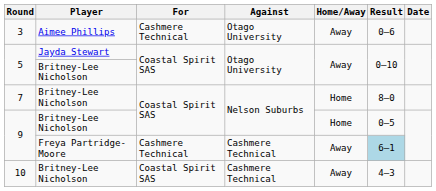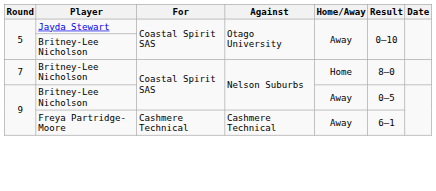- row: 3 | Aimee Phillips | Cashmere Technical | Otago University | Away | 0–6
9 / Britney-Lee Nicholson | Home/Away: Home -> Away
9 / Freya Partridge-Moore | Result: lightblue background -> no background
- row: 10 | Britney-Lee Nicholson | Coastal Spirit SAS | Cashmere Technical | Away | 4–3
